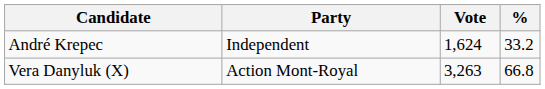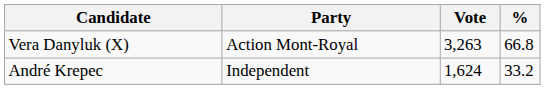rows swapped: Vera Danyluk (X) <-> André Krepec
